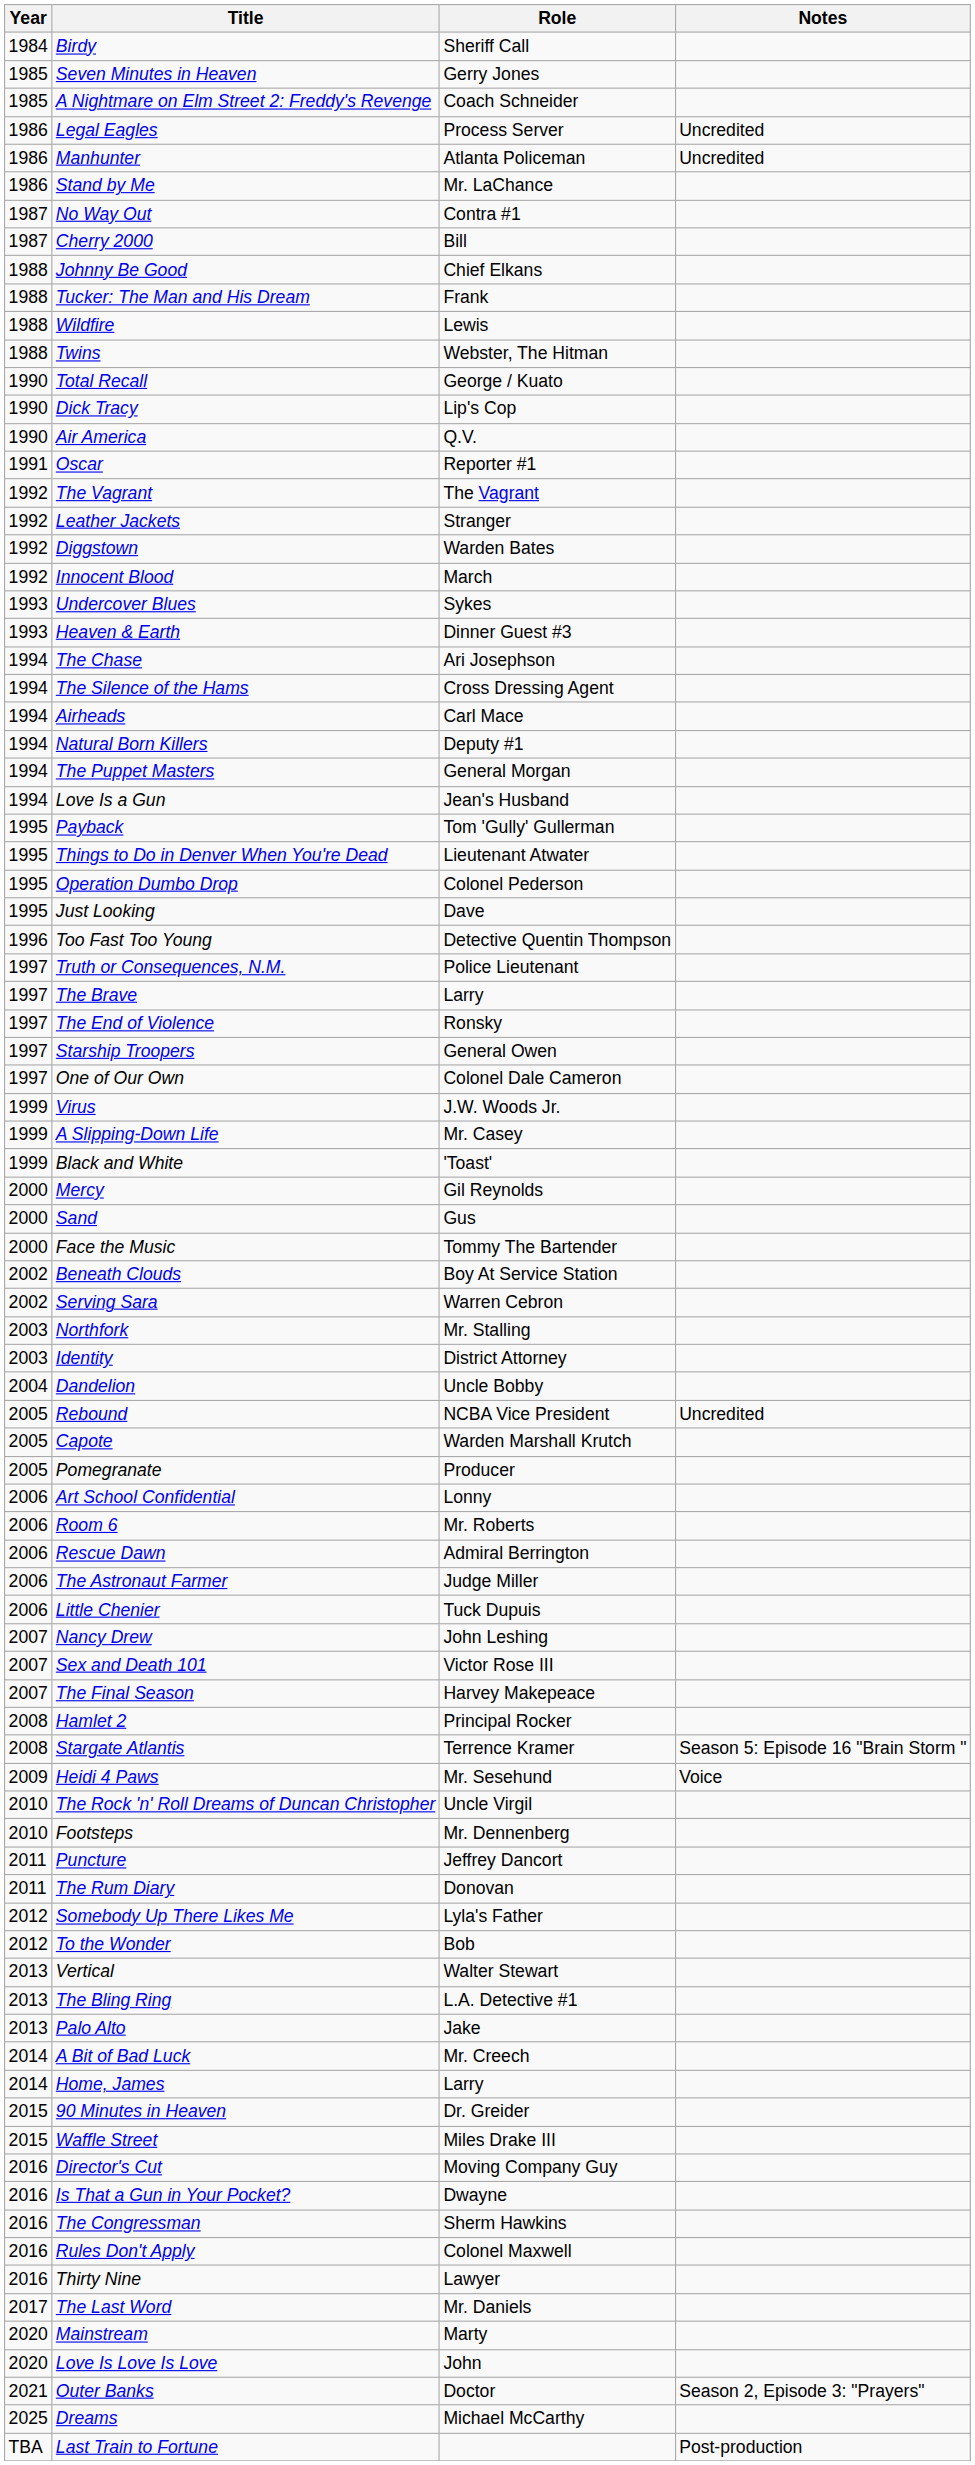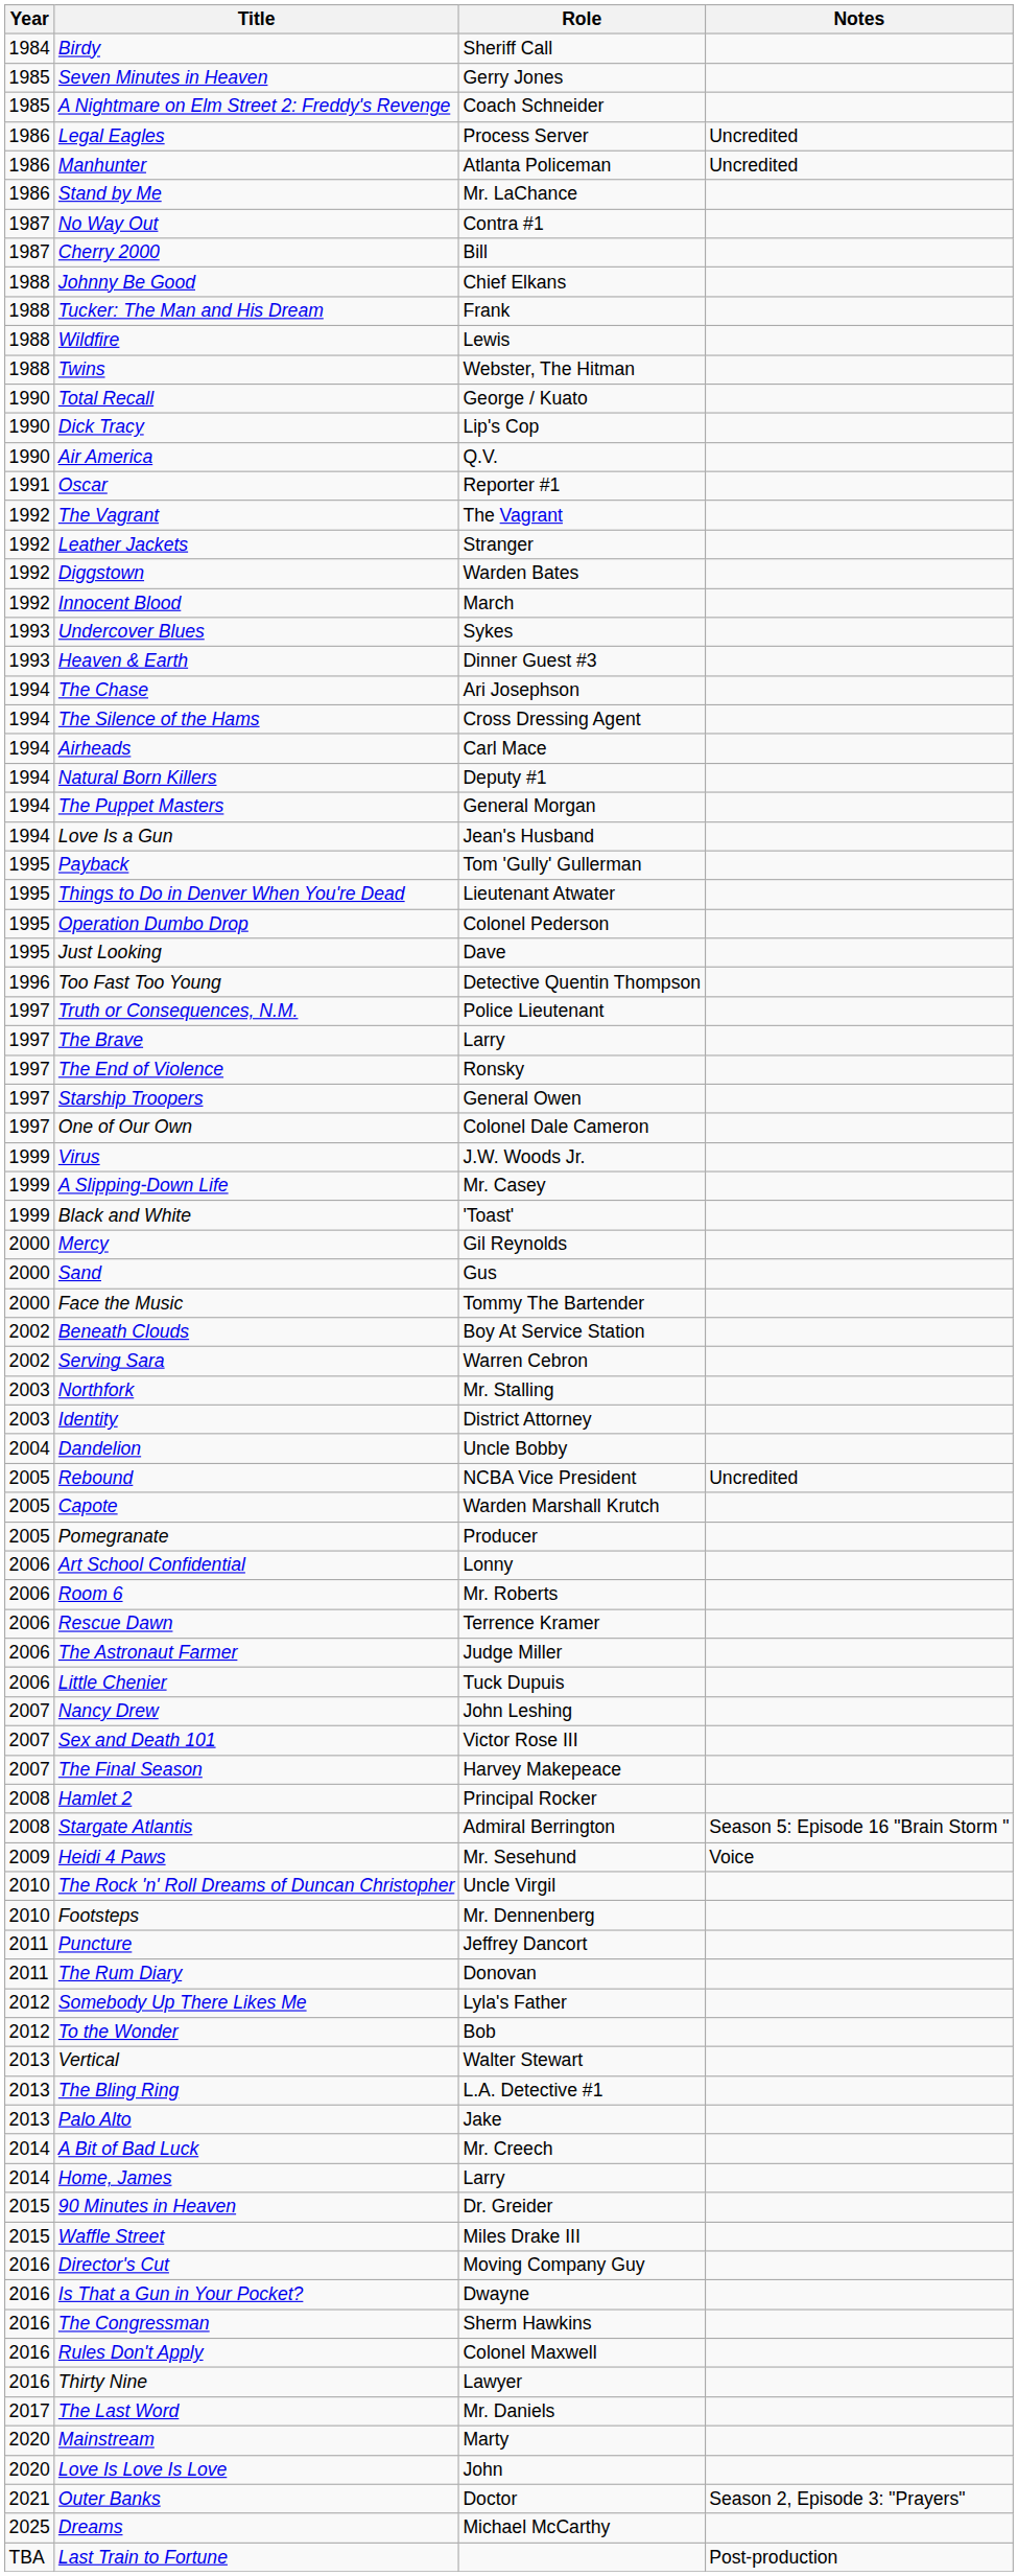Rescue Dawn | Role: Admiral Berrington -> Terrence Kramer
Stargate Atlantis | Role: Terrence Kramer -> Admiral Berrington
